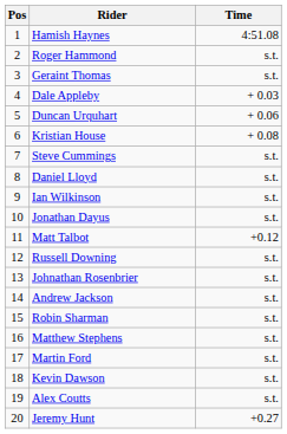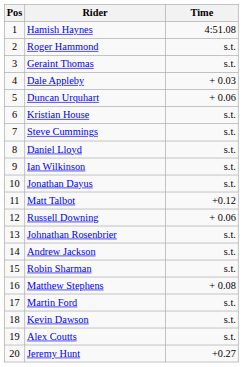Kristian House | Time: + 0.08 -> s.t.
Russell Downing | Time: s.t. -> + 0.06
Matthew Stephens | Time: s.t. -> + 0.08
